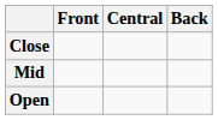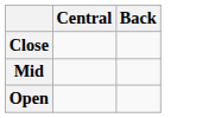- column: Front
